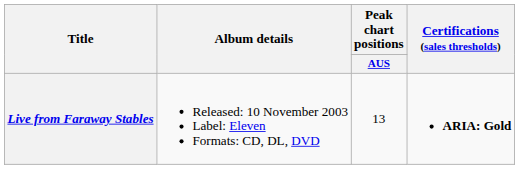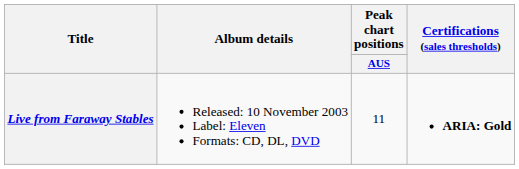Live from Faraway Stables | Peak chart positions / AUS: 13 -> 11
